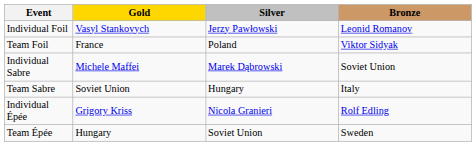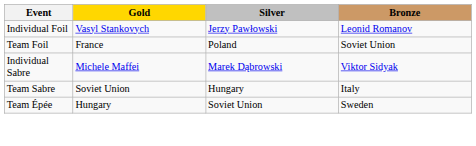Team Foil | Bronze: Viktor Sidyak -> Soviet Union
Individual Sabre | Bronze: Soviet Union -> Viktor Sidyak
- row: Individual Épée | Grigory Kriss | Nicola Granieri | Rolf Edling
